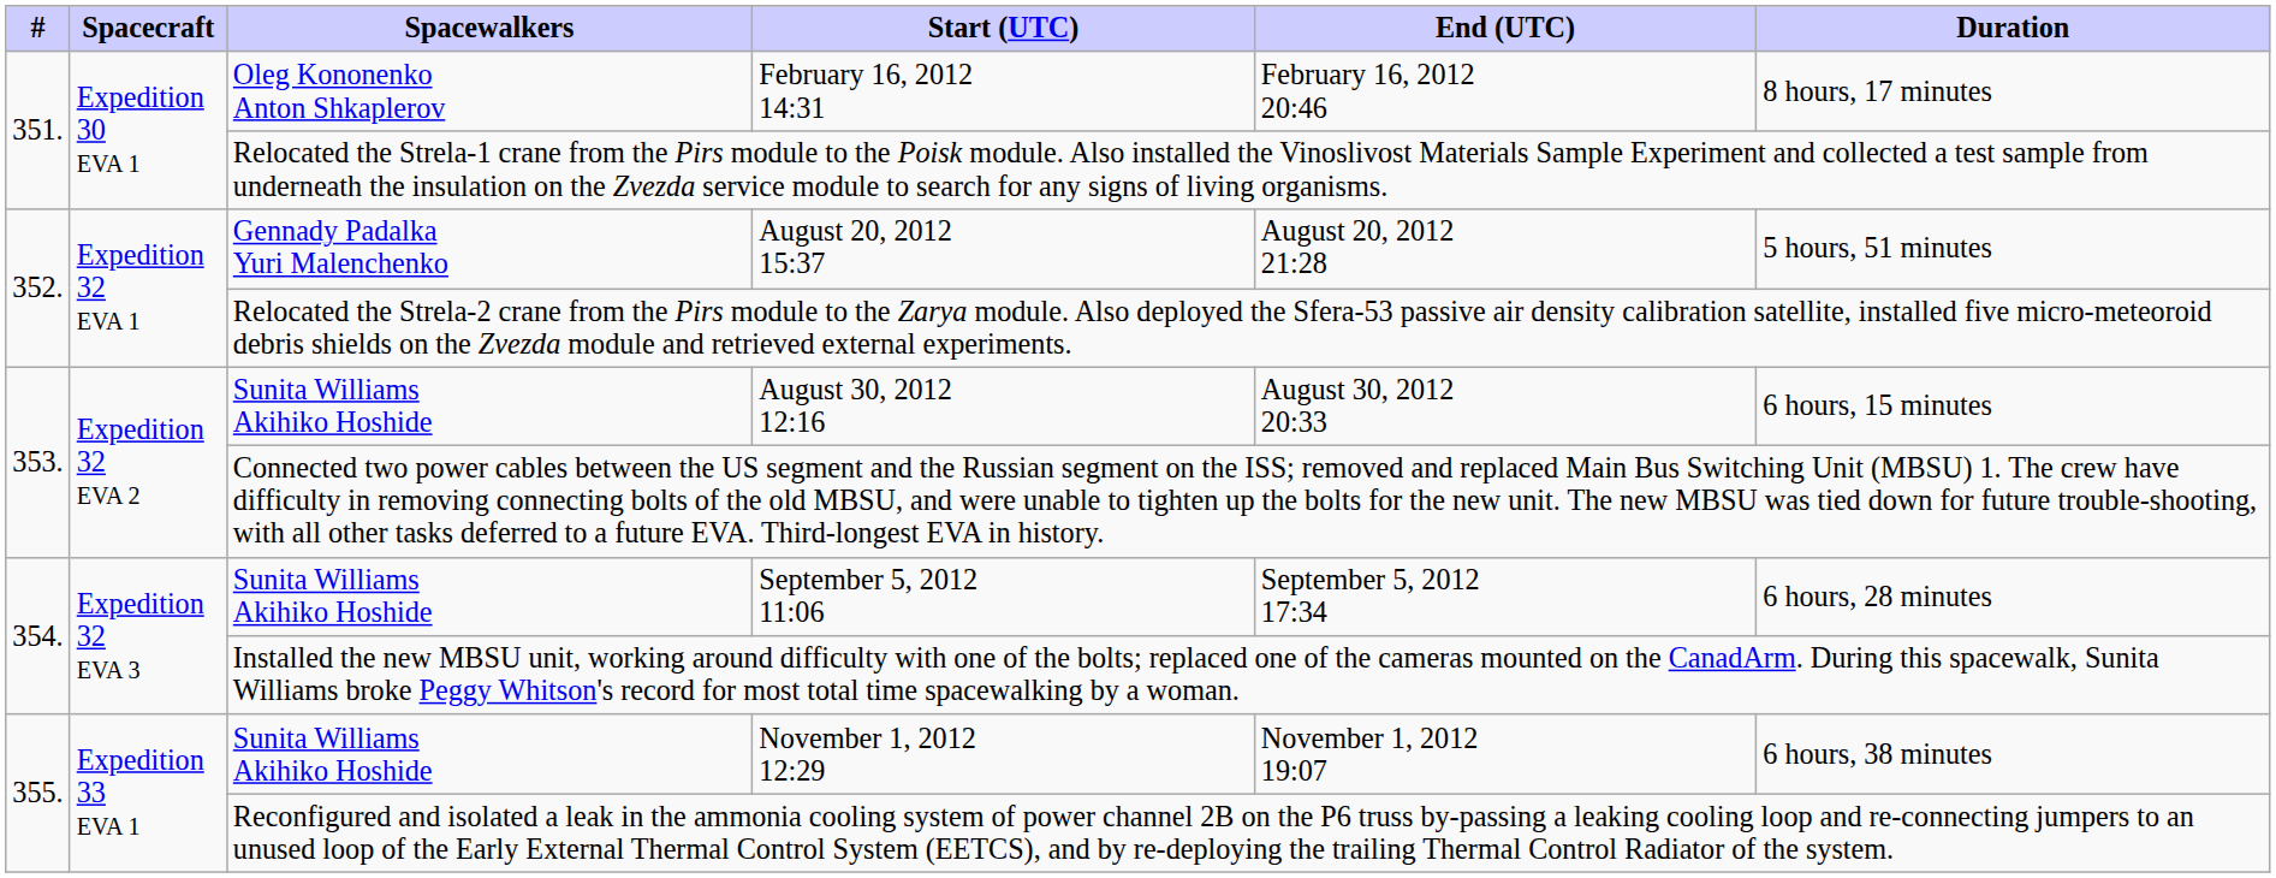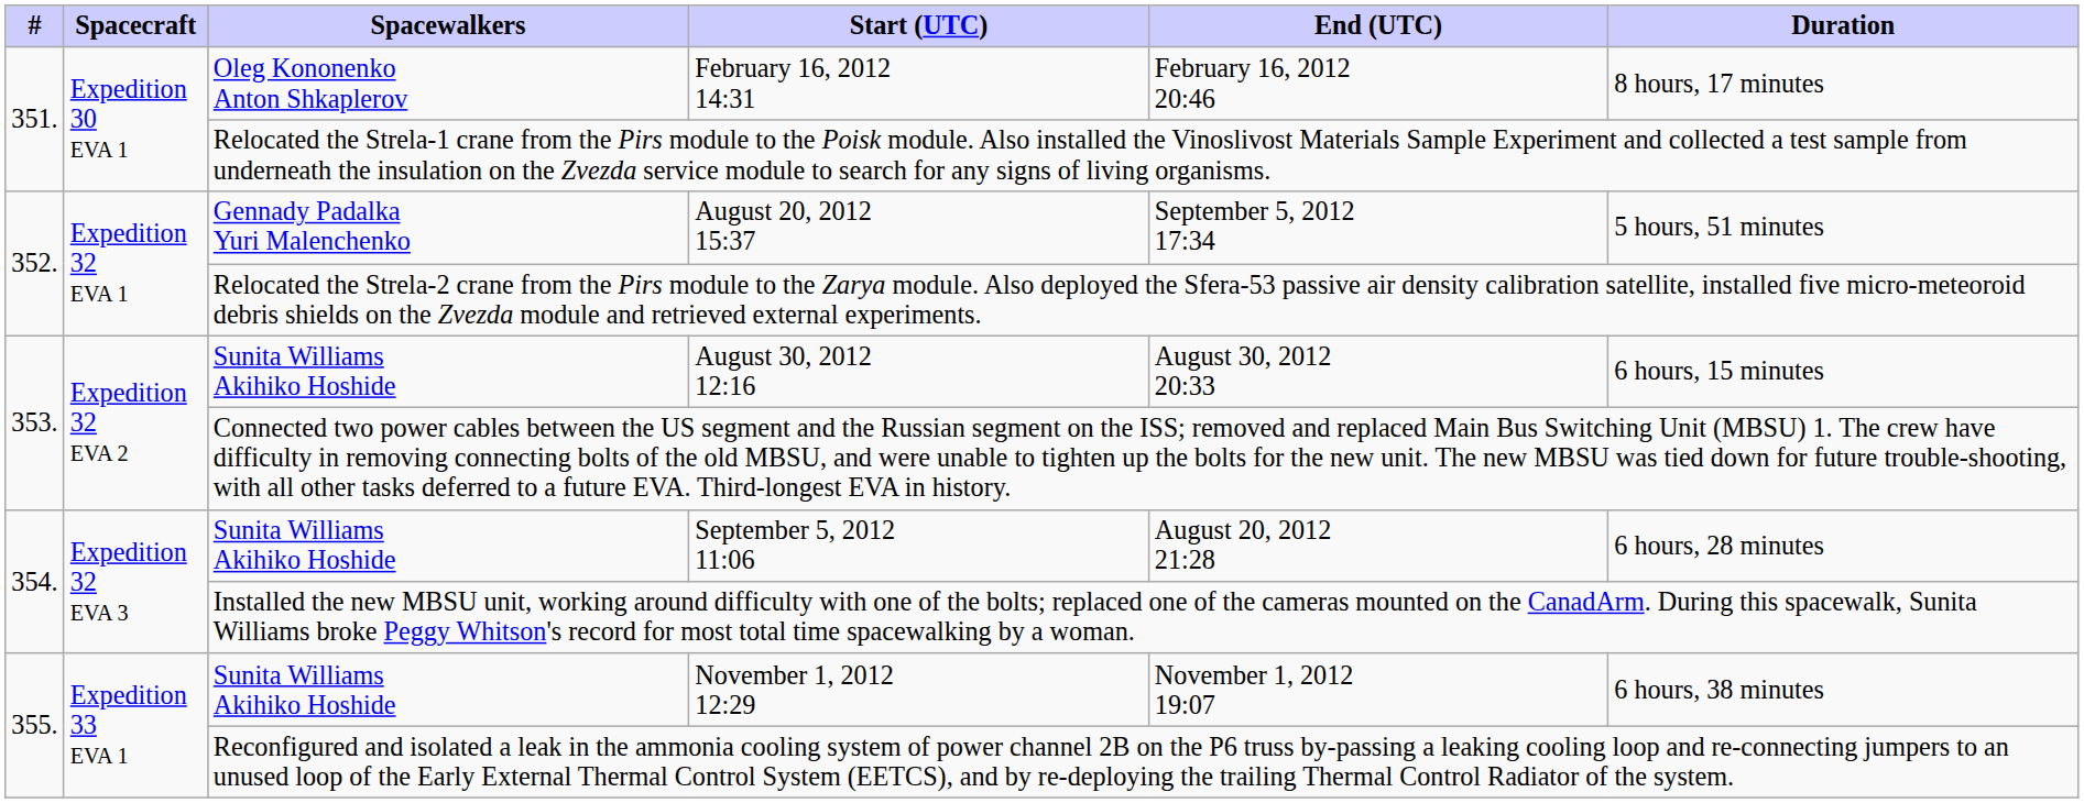August 20, 2012 15:37 | End (UTC): August 20, 2012 21:28 -> September 5, 2012 17:34
September 5, 2012 11:06 | End (UTC): September 5, 2012 17:34 -> August 20, 2012 21:28
